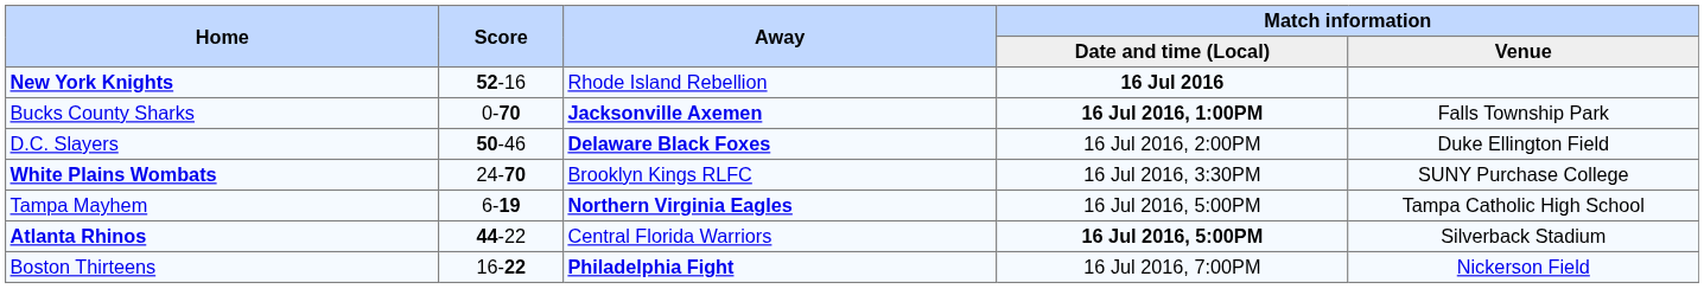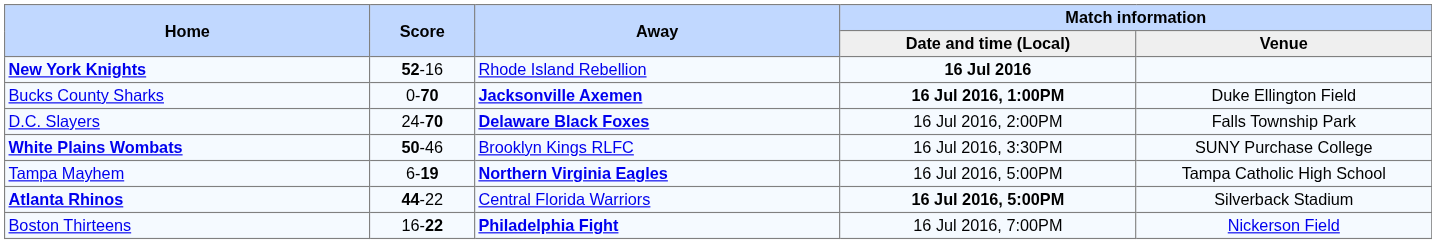Bucks County Sharks | Match information / Venue: Falls Township Park -> Duke Ellington Field
D.C. Slayers | Score: 50-46 -> 24-70
D.C. Slayers | Match information / Venue: Duke Ellington Field -> Falls Township Park
White Plains Wombats | Score: 24-70 -> 50-46
